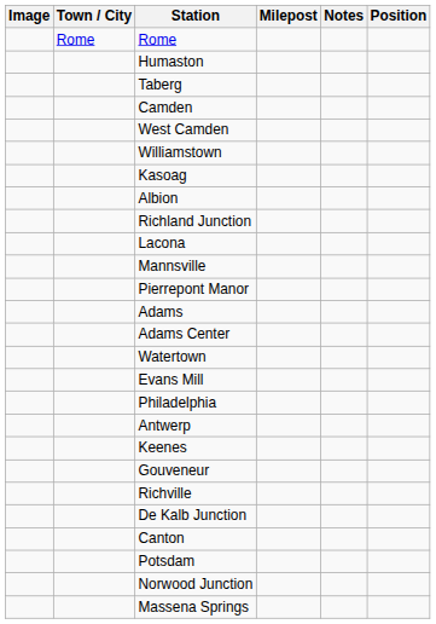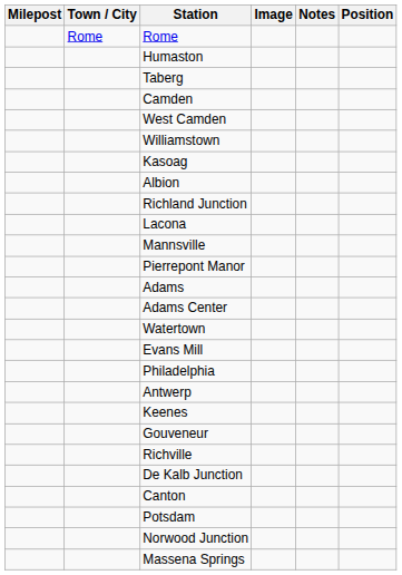columns swapped: Milepost <-> Image
